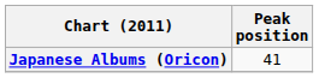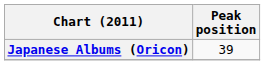Japanese Albums (Oricon) | Peak position: 41 -> 39
